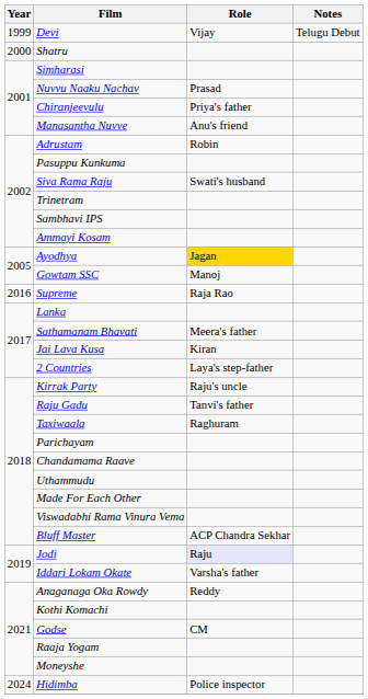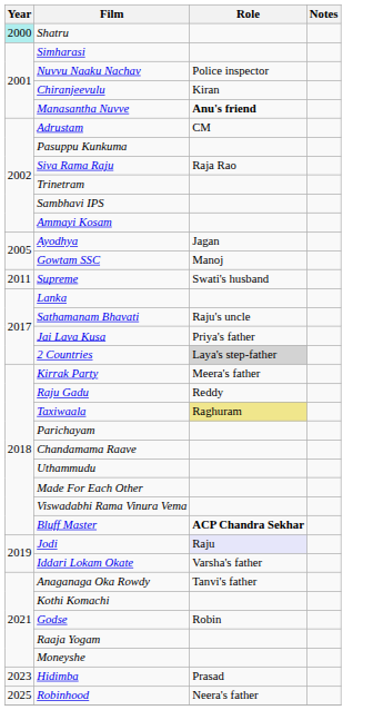- row: 1999 | Devi | Vijay | Telugu Debut
Shatru | Year: no background -> paleturquoise background
Nuvvu Naaku Nachav | Role: Prasad -> Police inspector
Chiranjeevulu | Role: Priya's father -> Kiran
Manasantha Nuvve | Role: normal -> bold
Adrustam | Role: Robin -> CM
Siva Rama Raju | Role: Swati's husband -> Raja Rao
Ayodhya | Role: gold background -> no background
Supreme | Year: 2016 -> 2011
Supreme | Role: Raja Rao -> Swati's husband
Sathamanam Bhavati | Role: Meera's father -> Raju's uncle
Jai Lava Kusa | Role: Kiran -> Priya's father
2 Countries | Role: no background -> lightgrey background
Kirrak Party | Role: Raju's uncle -> Meera's father
Raju Gadu | Role: Tanvi's father -> Reddy
Taxiwaala | Role: no background -> khaki background
Bluff Master | Role: normal -> bold
Anaganaga Oka Rowdy | Role: Reddy -> Tanvi's father
Godse | Role: CM -> Robin
Hidimba | Year: 2024 -> 2023
Hidimba | Role: Police inspector -> Prasad
+ row: 2025 | Robinhood | Neera's father
